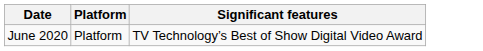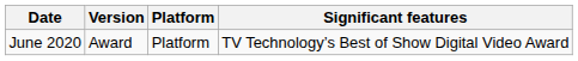+ column: Version | Award
